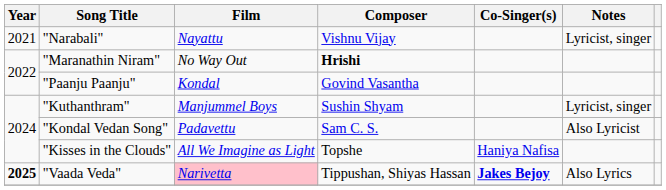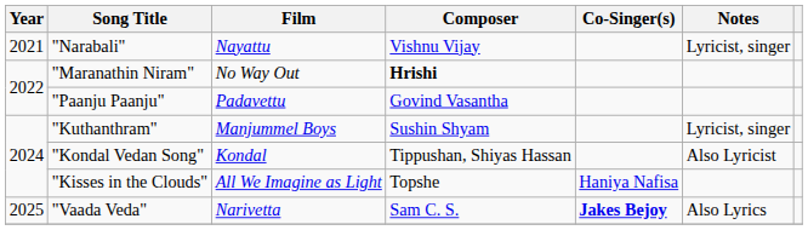"Paanju Paanju" | Film: Kondal -> Padavettu
"Kondal Vedan Song" | Film: Padavettu -> Kondal
"Kondal Vedan Song" | Composer: Sam C. S. -> Tippushan, Shiyas Hassan
"Vaada Veda" | Year: bold -> normal
"Vaada Veda" | Film: pink background -> no background
"Vaada Veda" | Composer: Tippushan, Shiyas Hassan -> Sam C. S.
